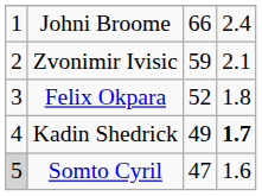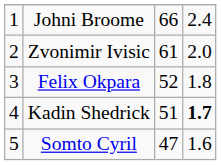Zvonimir Ivisic | column 3: 59 -> 61
Zvonimir Ivisic | column 4: 2.1 -> 2.0
Kadin Shedrick | column 3: 49 -> 51
Somto Cyril | column 1: lightgrey background -> no background
